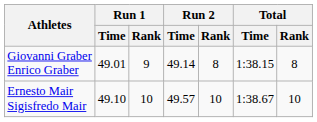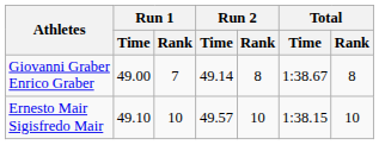Giovanni Graber Enrico Graber | Run 1 / Time: 49.01 -> 49.00
Giovanni Graber Enrico Graber | Run 1 / Rank: 9 -> 7
Giovanni Graber Enrico Graber | Total / Time: 1:38.15 -> 1:38.67
Ernesto Mair Sigisfredo Mair | Total / Time: 1:38.67 -> 1:38.15
